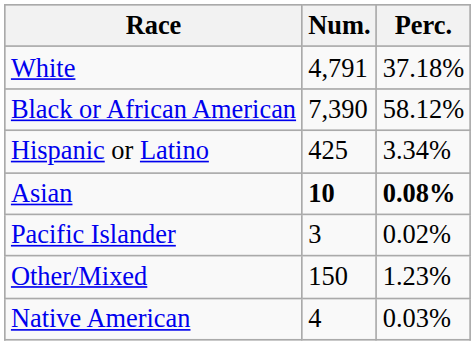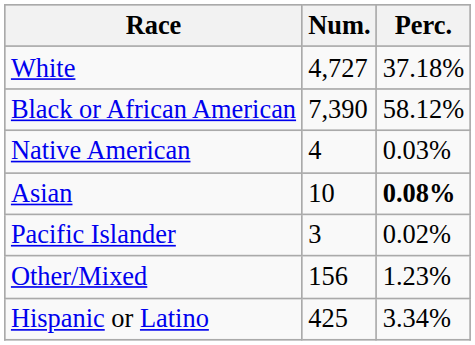White | Num.: 4,791 -> 4,727
rows swapped: Native American <-> Hispanic or Latino
Asian | Num.: bold -> normal
Other/Mixed | Num.: 150 -> 156
